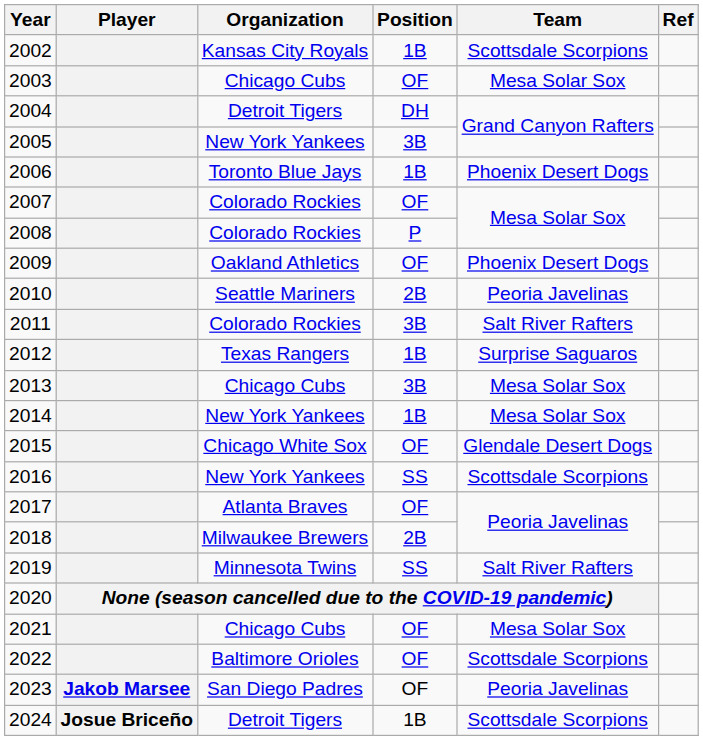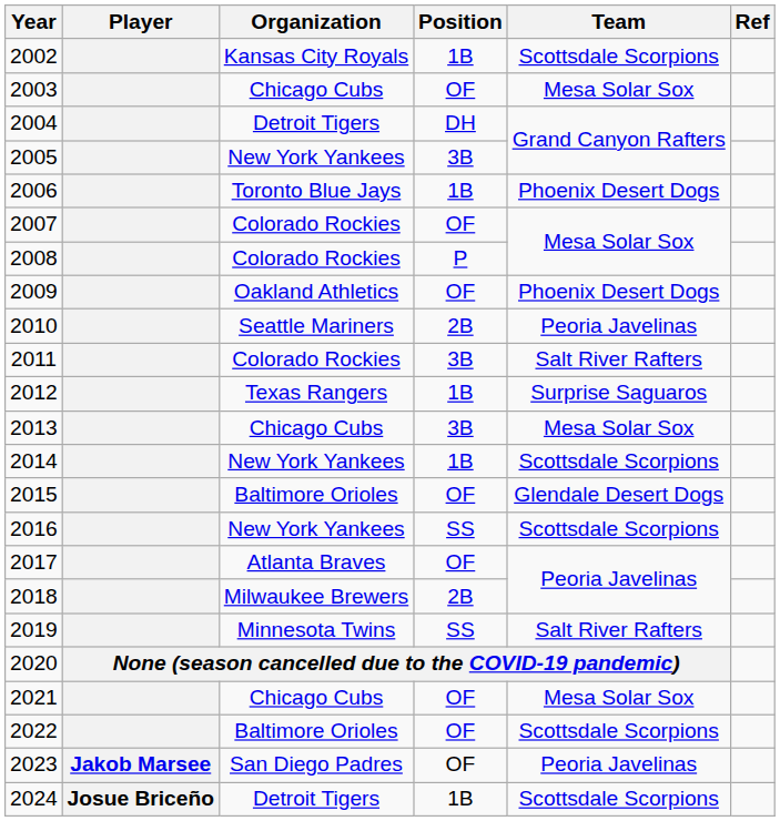2014 | Team: Mesa Solar Sox -> Scottsdale Scorpions
2015 | Organization: Chicago White Sox -> Baltimore Orioles
